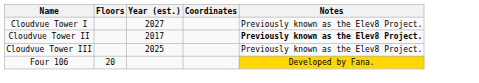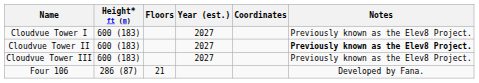+ column: Height* ft (m) | 600 (183) | 600 (183) | 600 (183) | 286 (87)
Cloudvue Tower II | Year (est.): 2017 -> 2027
Cloudvue Tower III | Year (est.): 2025 -> 2027
Four 106 | Floors: 20 -> 21
Four 106 | Notes: gold background -> no background
